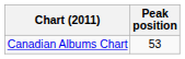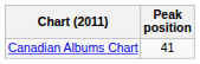Canadian Albums Chart | Peak position: 53 -> 41
